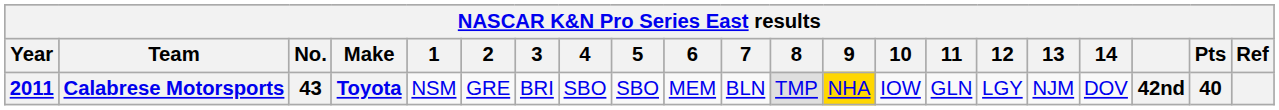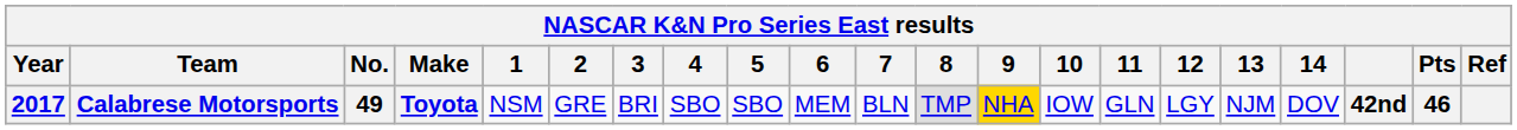Calabrese Motorsports | Year: 2011 -> 2017
Calabrese Motorsports | No.: 43 -> 49
Calabrese Motorsports | Pts: 40 -> 46
